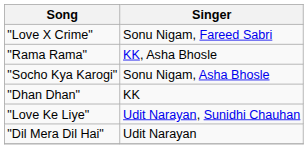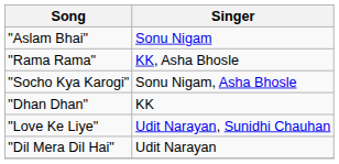+ row: "Aslam Bhai" | Sonu Nigam
- row: "Love X Crime" | Sonu Nigam, Fareed Sabri
